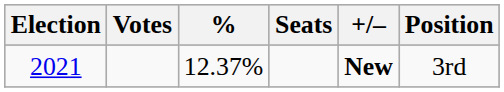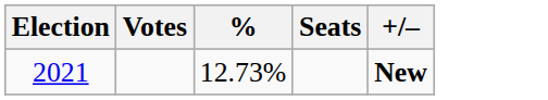- column: Position | 3rd
2021 | %: 12.37% -> 12.73%
